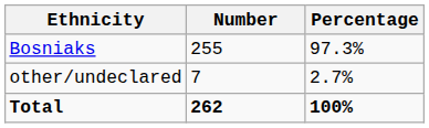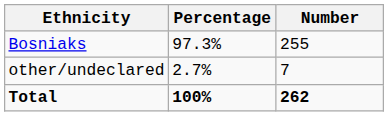columns swapped: Number <-> Percentage
